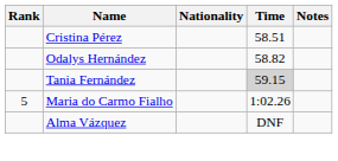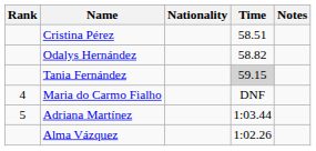Maria do Carmo Fialho | Rank: 5 -> 4
Maria do Carmo Fialho | Time: 1:02.26 -> DNF
+ row: 5 | Adriana Martínez | 1:03.44
Alma Vázquez | Time: DNF -> 1:02.26
